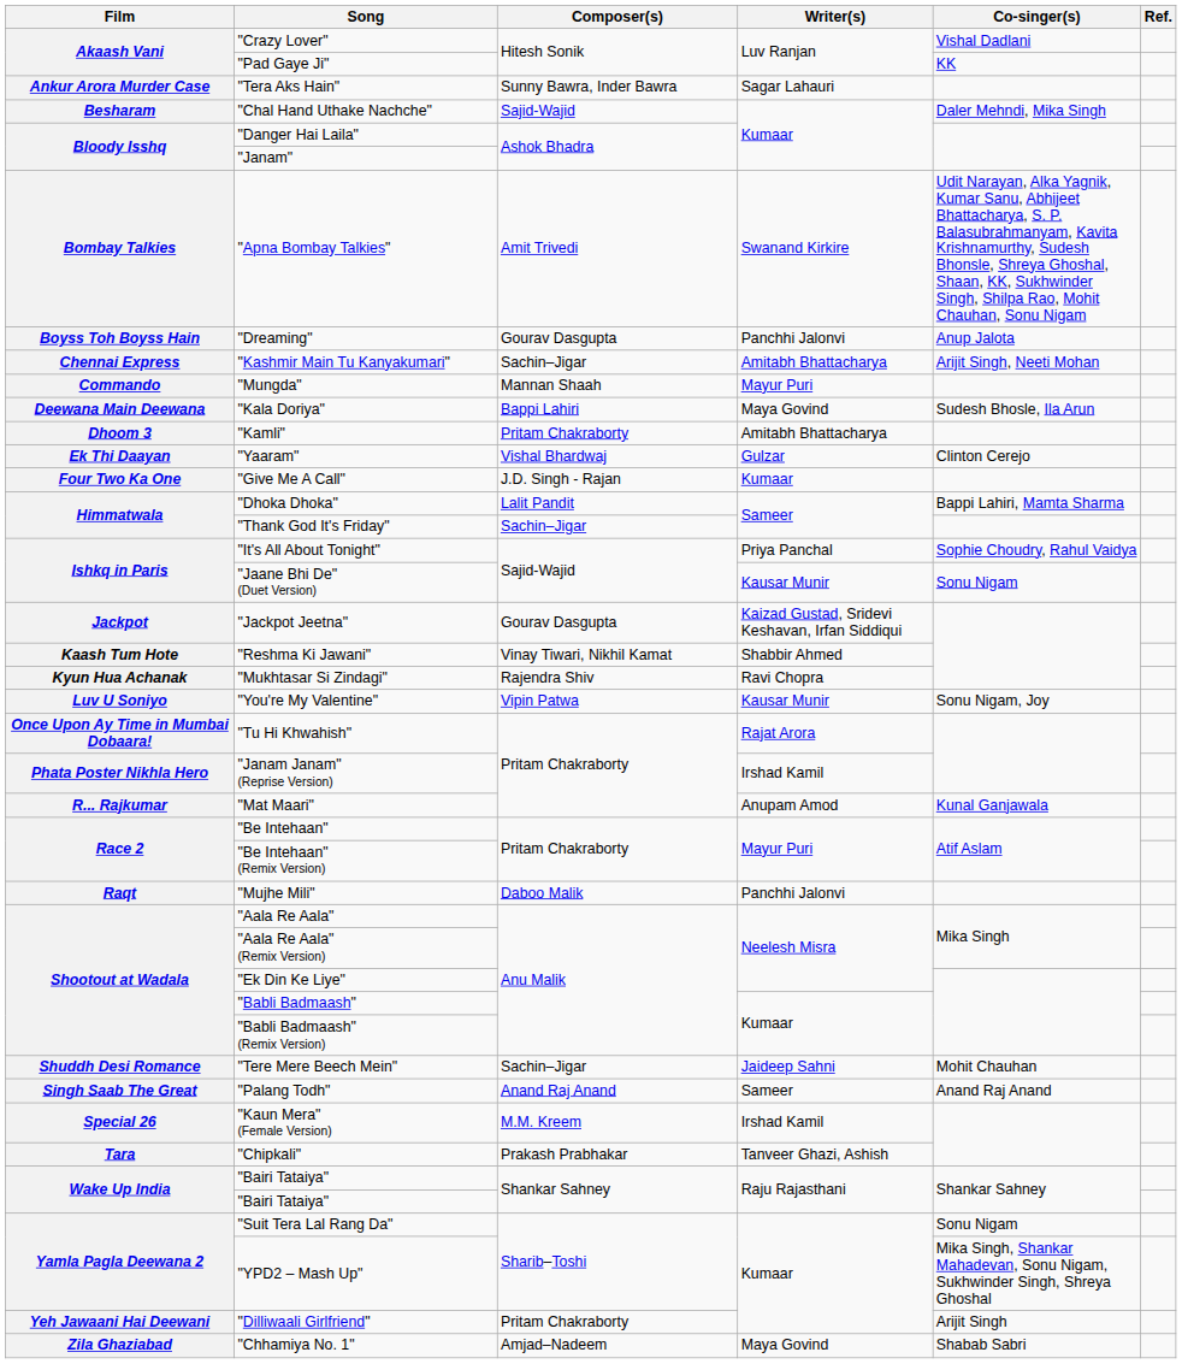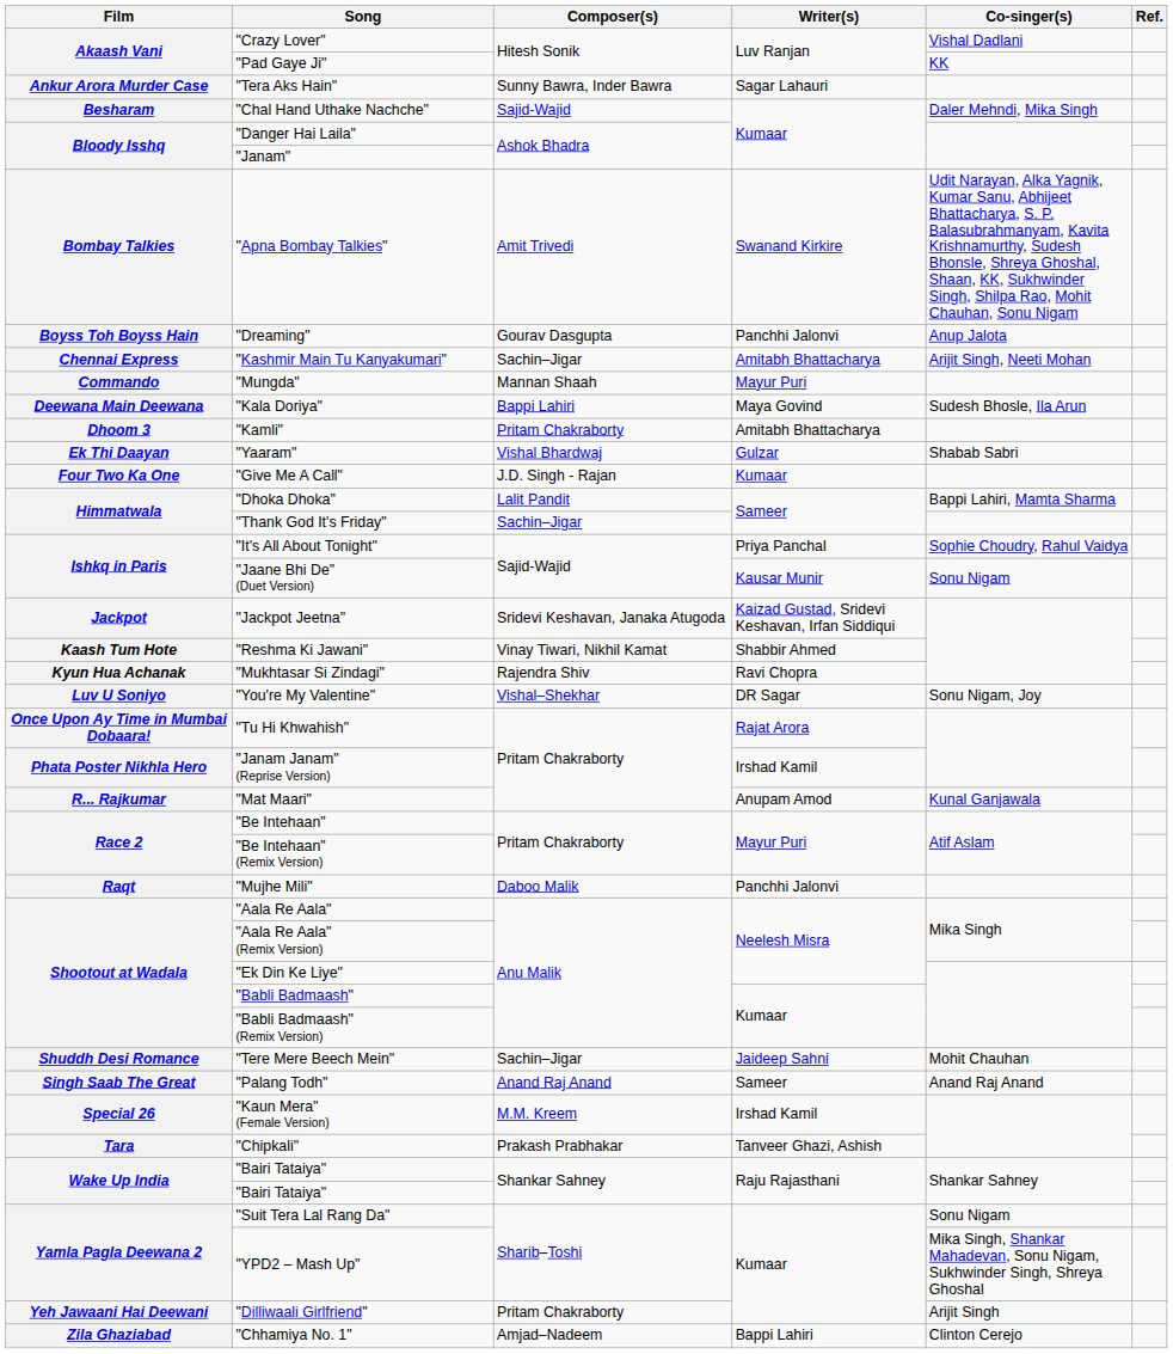"Yaaram" | Co-singer(s): Clinton Cerejo -> Shabab Sabri
"Jackpot Jeetna" | Composer(s): Gourav Dasgupta -> Sridevi Keshavan, Janaka Atugoda
"You're My Valentine" | Composer(s): Vipin Patwa -> Vishal–Shekhar
"You're My Valentine" | Writer(s): Kausar Munir -> DR Sagar
"Chhamiya No. 1" | Writer(s): Maya Govind -> Bappi Lahiri
"Chhamiya No. 1" | Co-singer(s): Shabab Sabri -> Clinton Cerejo
